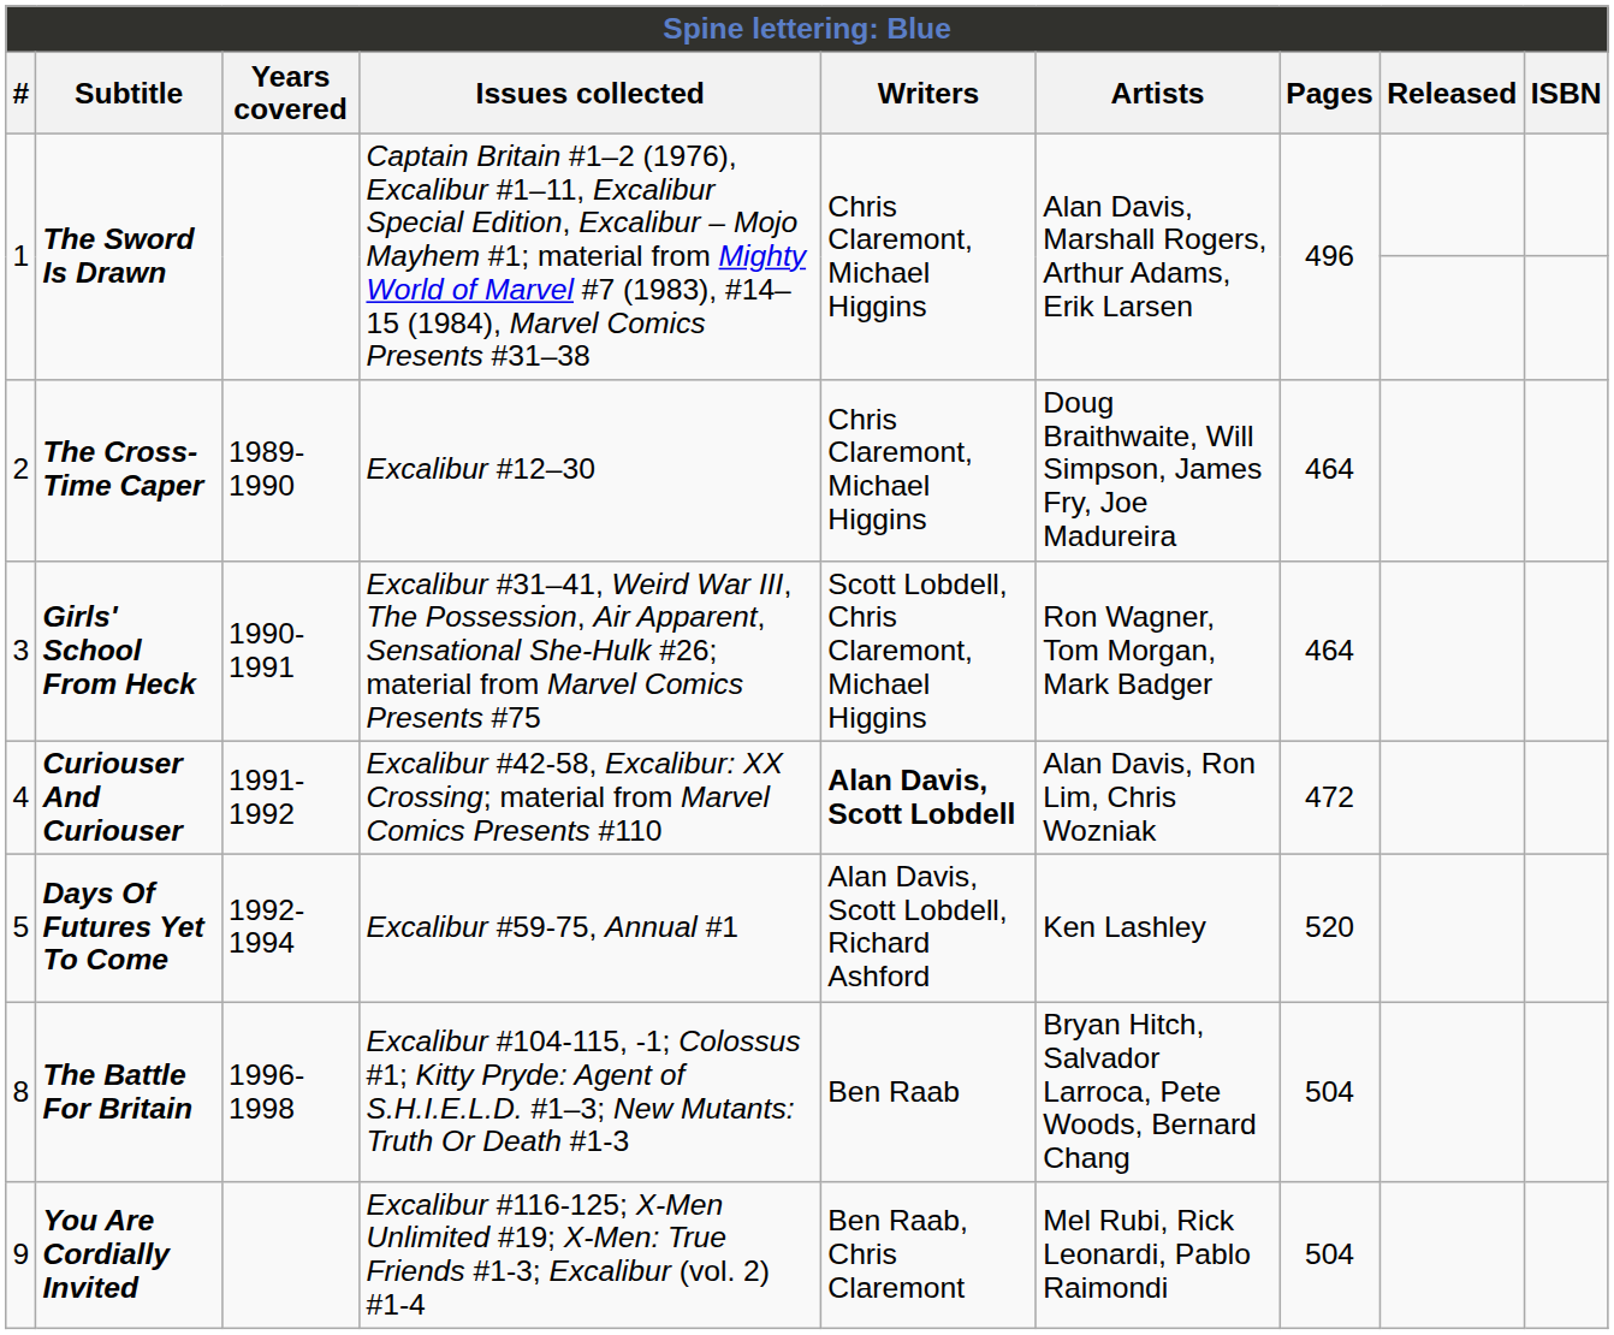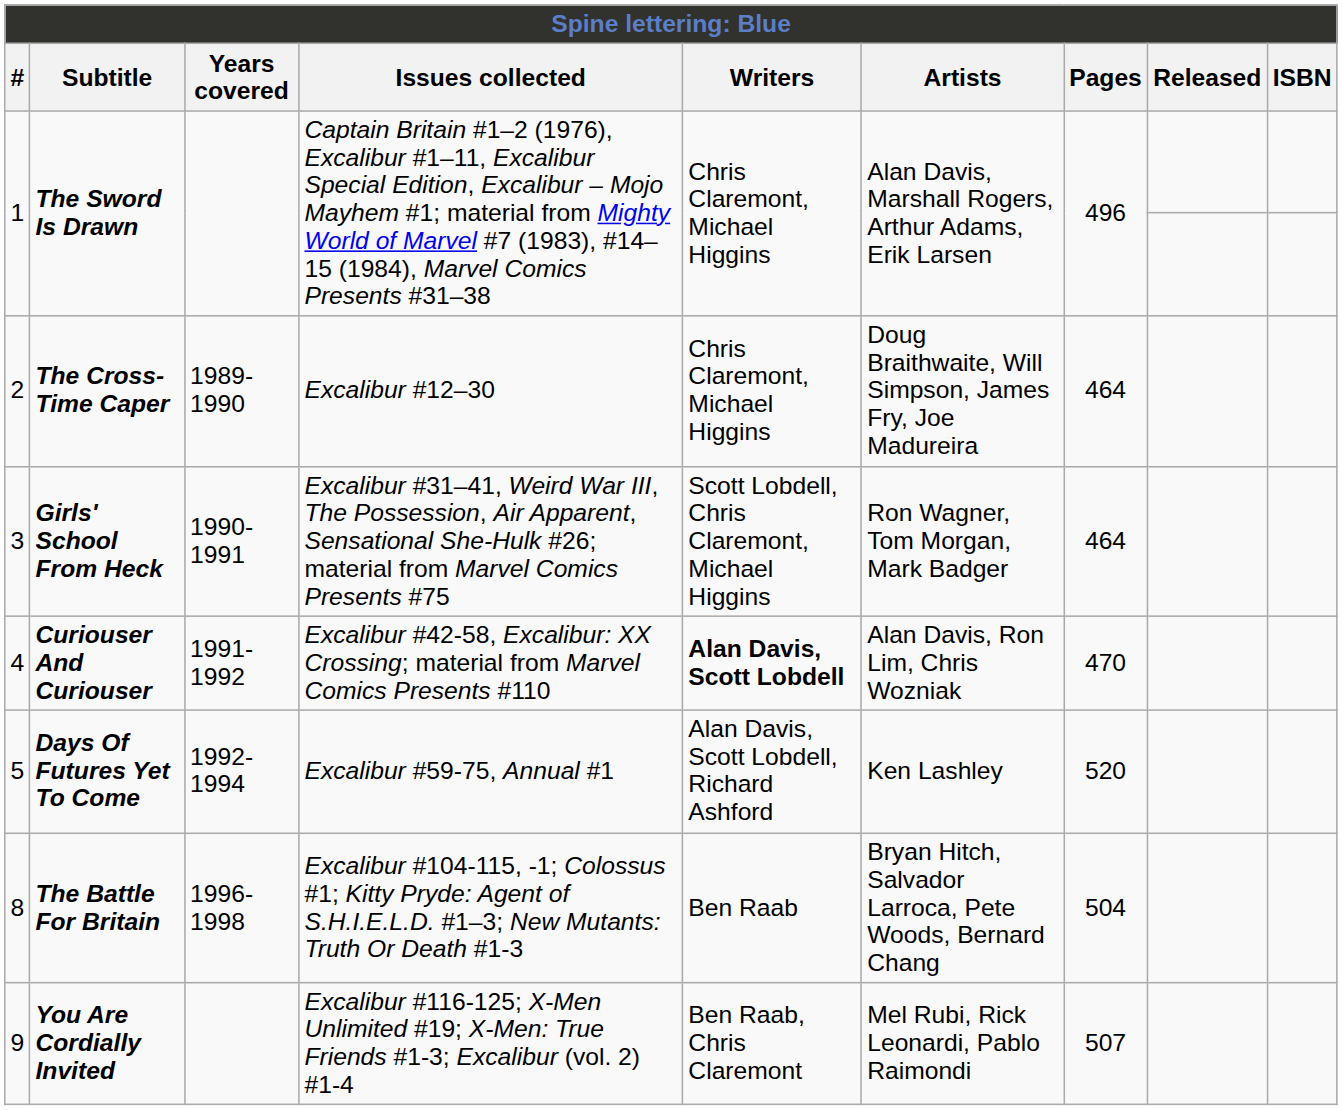4 | Pages: 472 -> 470
9 | Pages: 504 -> 507
